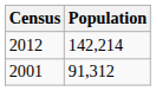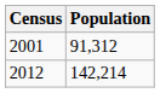rows swapped: 2001 <-> 2012
